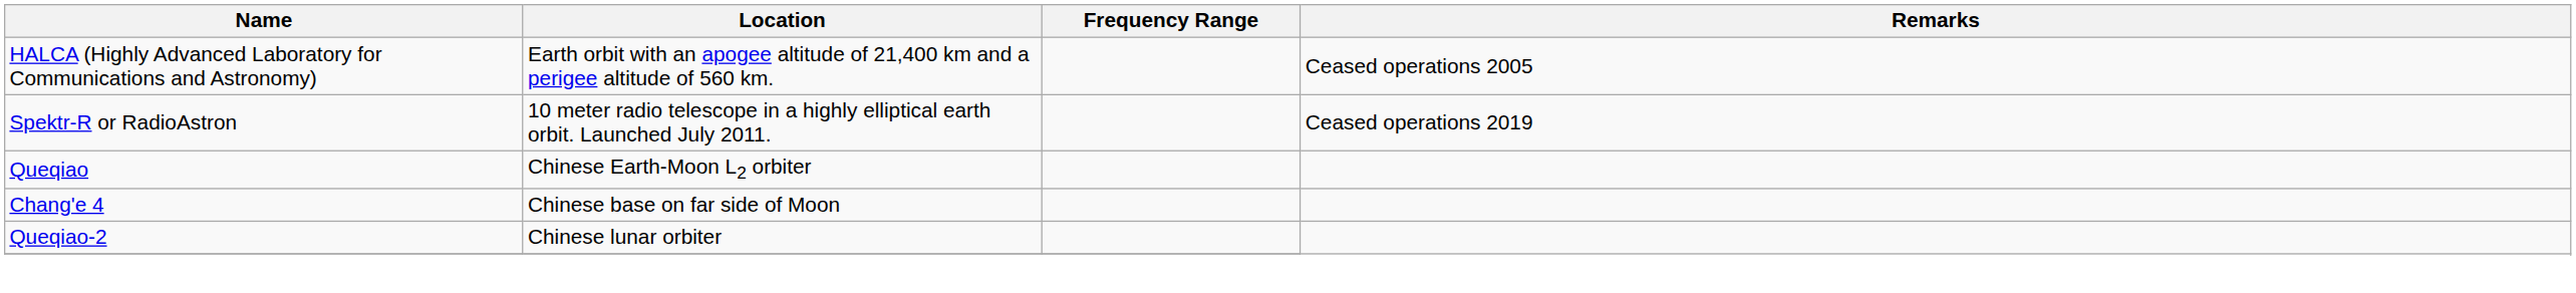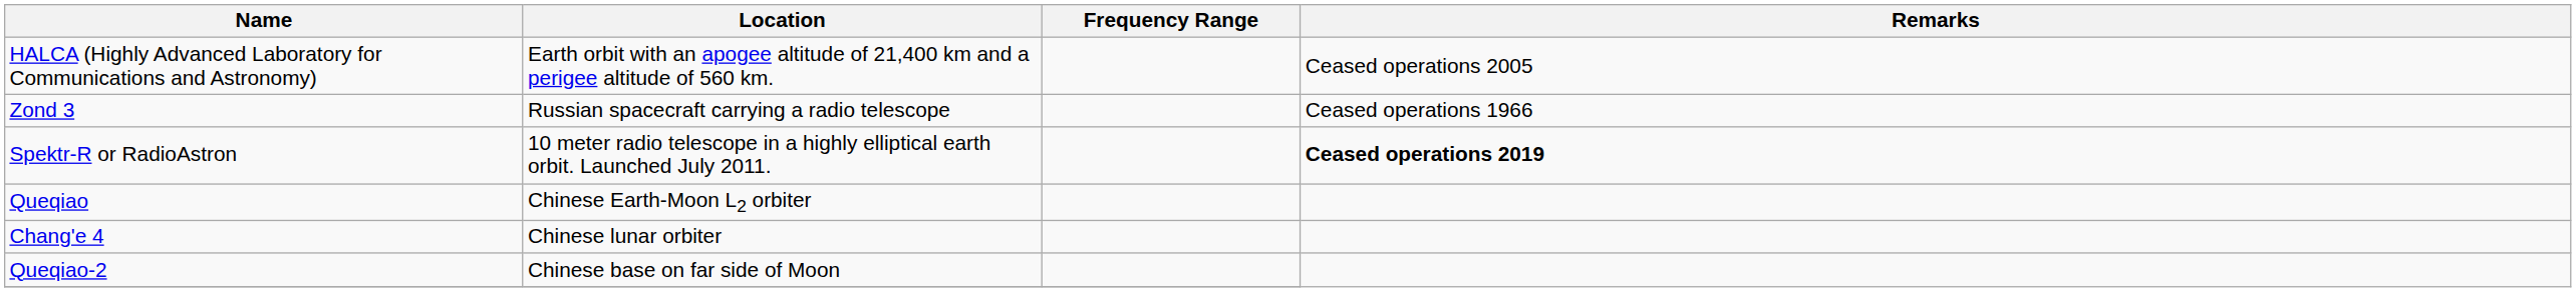+ row: Zond 3 | Russian spacecraft carrying a radio telescope | Ceased operations 1966
Spektr-R or RadioAstron | Remarks: normal -> bold
Chang'e 4 | Location: Chinese base on far side of Moon -> Chinese lunar orbiter
Queqiao-2 | Location: Chinese lunar orbiter -> Chinese base on far side of Moon
